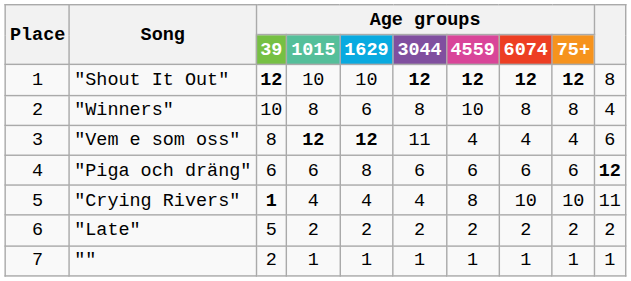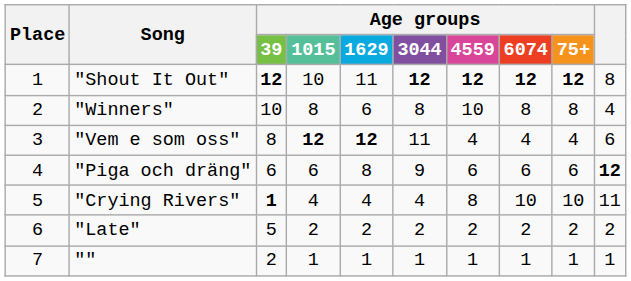"Shout It Out" | Age groups / 1629: 10 -> 11
"Piga och dräng" | Age groups / 3044: 6 -> 9
